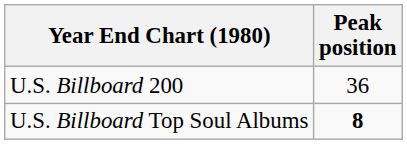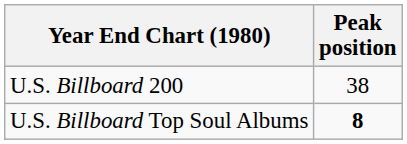U.S. Billboard 200 | Peak position: 36 -> 38
